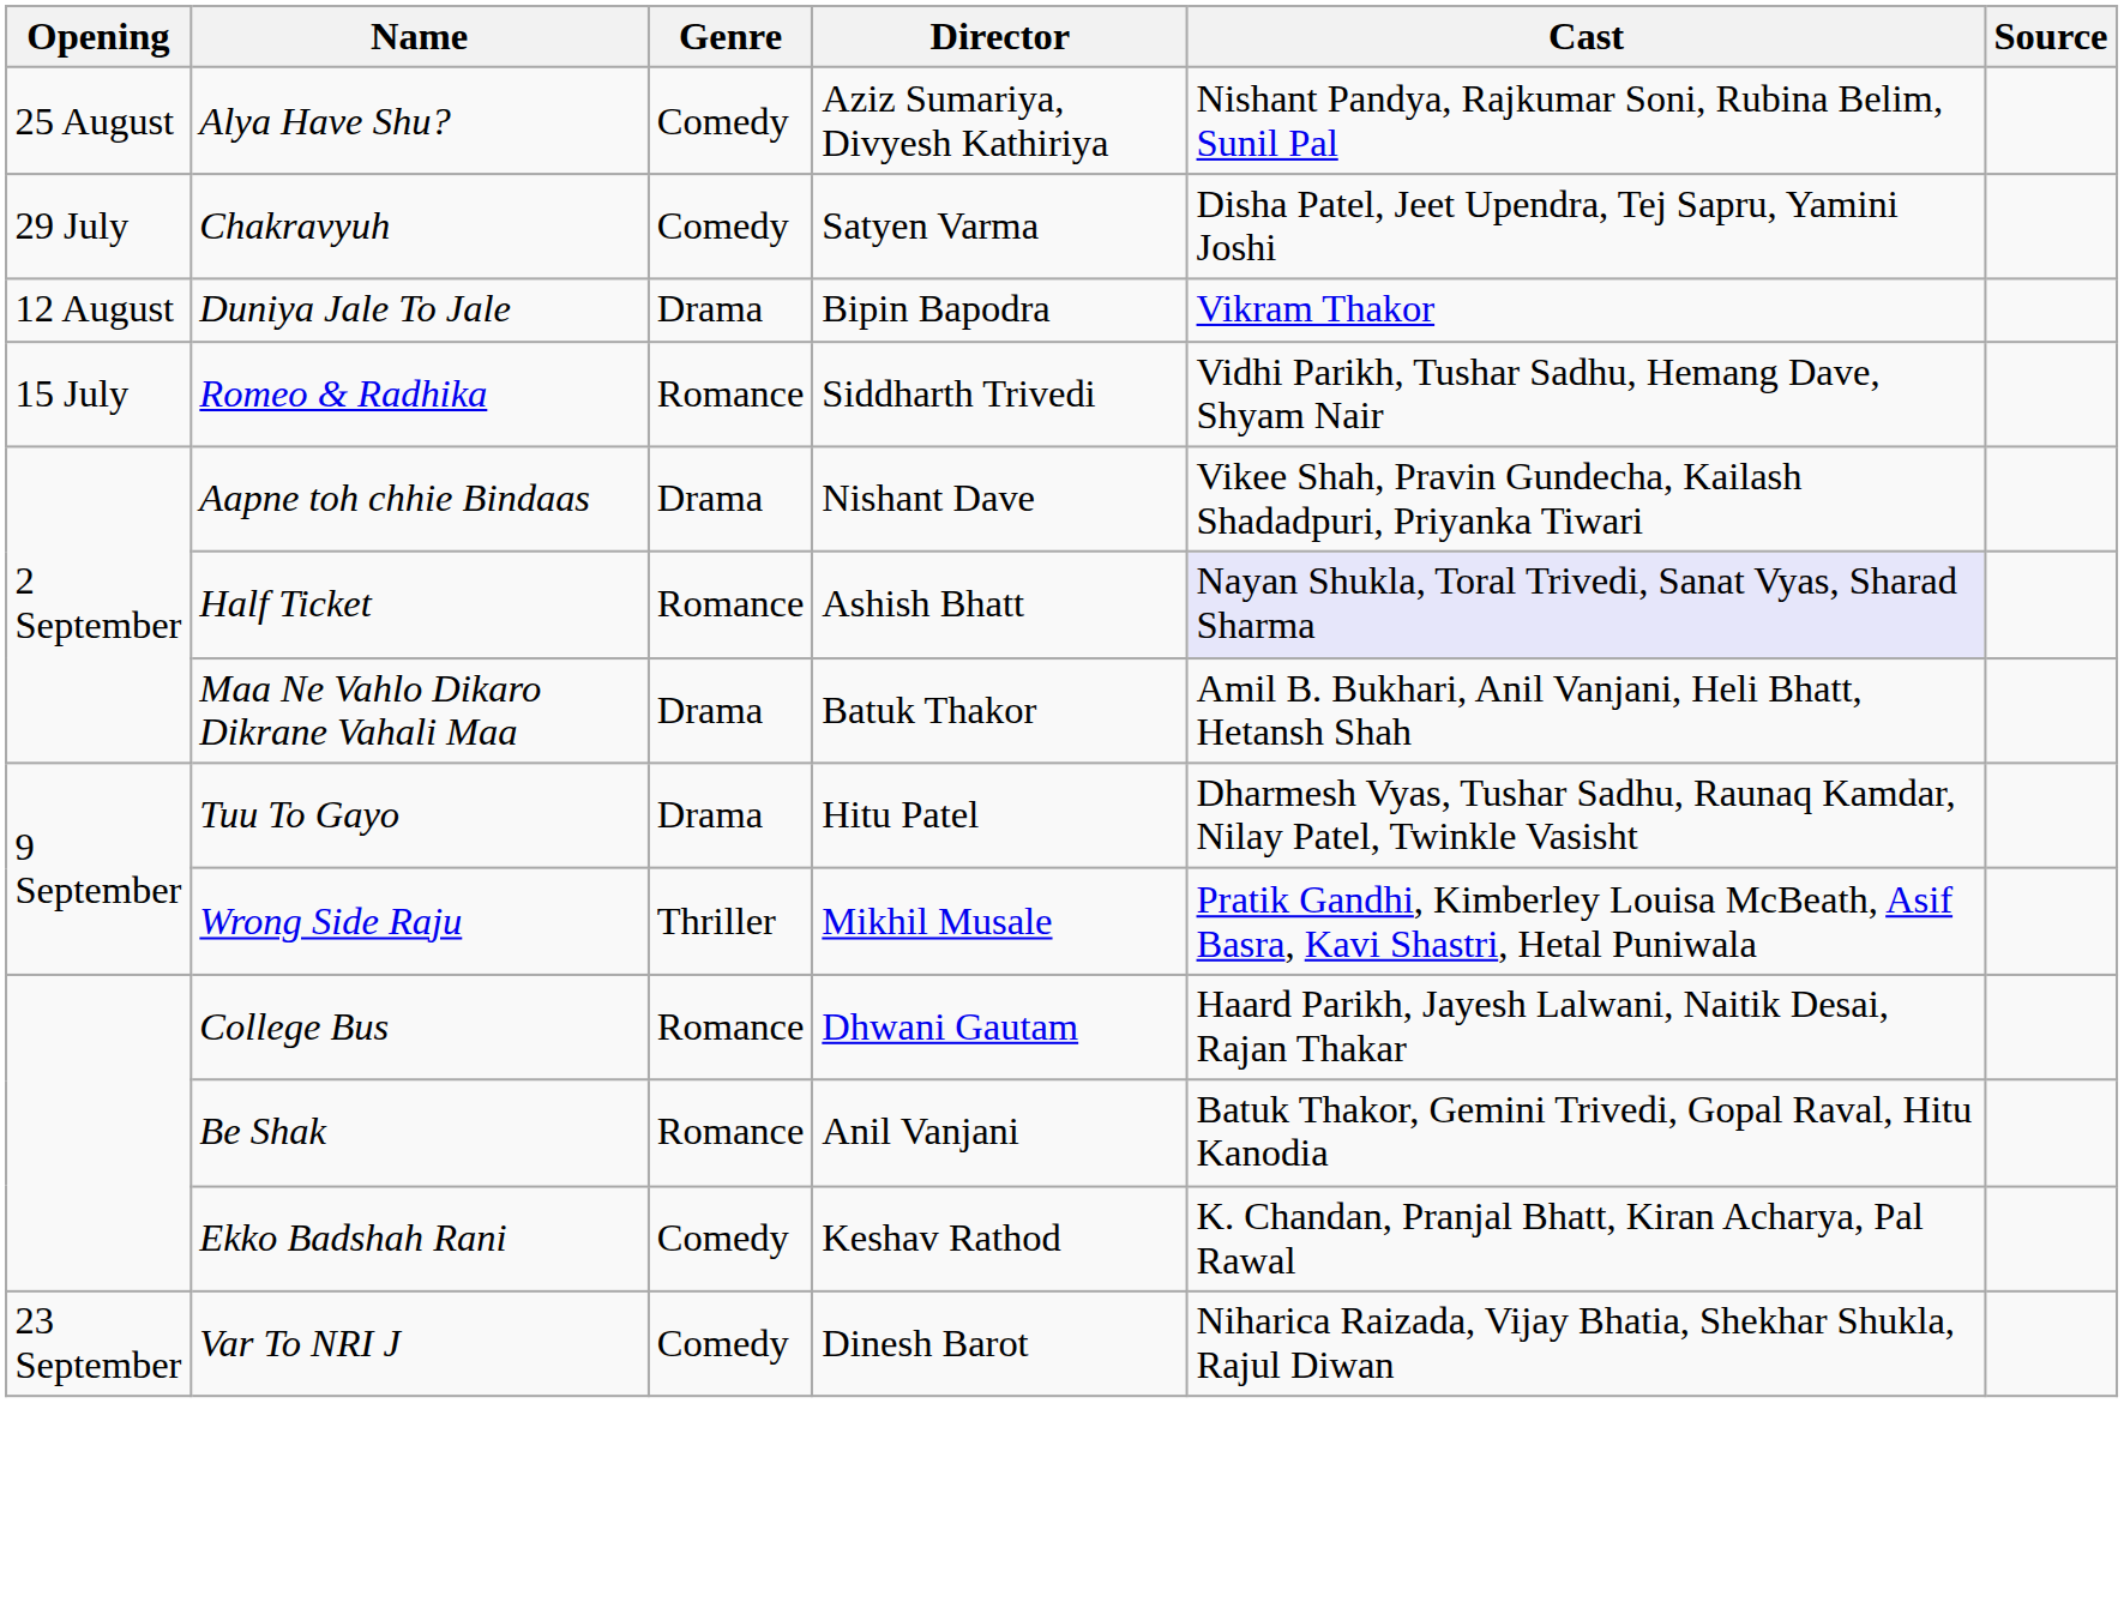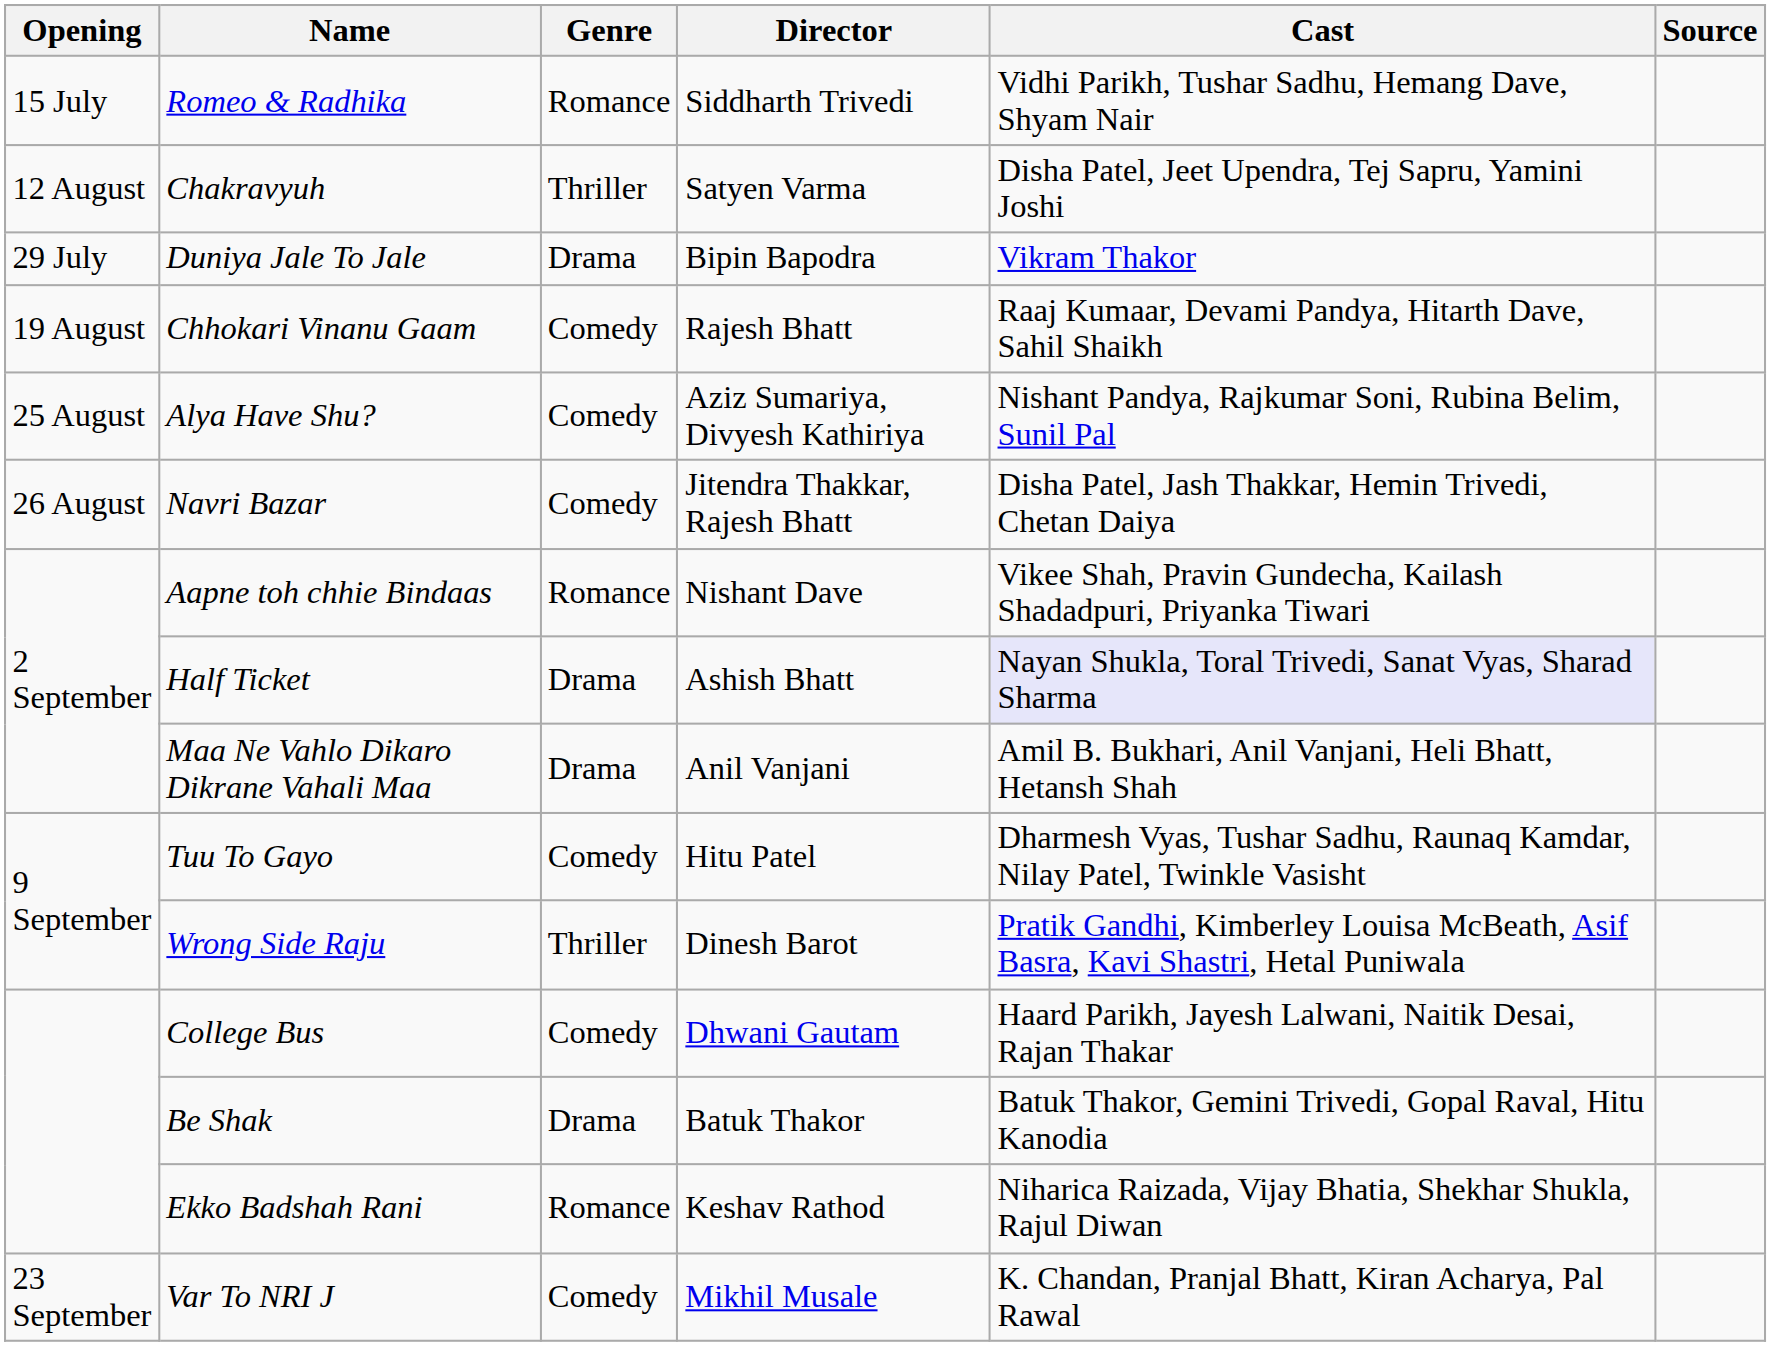rows swapped: Romeo & Radhika <-> Alya Have Shu?
Chakravyuh | Opening: 29 July -> 12 August
Chakravyuh | Genre: Comedy -> Thriller
Duniya Jale To Jale | Opening: 12 August -> 29 July
+ row: 19 August | Chhokari Vinanu Gaam | Comedy | Rajesh Bhatt | Raaj Kumaar, Devami Pandya, Hitarth Dave, Sahil Shaikh
+ row: 26 August | Navri Bazar | Comedy | Jitendra Thakkar, Rajesh Bhatt | Disha Patel, Jash Thakkar, Hemin Trivedi, Chetan Daiya
Aapne toh chhie Bindaas | Genre: Drama -> Romance
Half Ticket | Genre: Romance -> Drama
Maa Ne Vahlo Dikaro Dikrane Vahali Maa | Director: Batuk Thakor -> Anil Vanjani
Tuu To Gayo | Genre: Drama -> Comedy
Wrong Side Raju | Director: Mikhil Musale -> Dinesh Barot
College Bus | Genre: Romance -> Comedy
Be Shak | Genre: Romance -> Drama
Be Shak | Director: Anil Vanjani -> Batuk Thakor
Ekko Badshah Rani | Genre: Comedy -> Romance
Ekko Badshah Rani | Cast: K. Chandan, Pranjal Bhatt, Kiran Acharya, Pal Rawal -> Niharica Raizada, Vijay Bhatia, Shekhar Shukla, Rajul Diwan
Var To NRI J | Director: Dinesh Barot -> Mikhil Musale
Var To NRI J | Cast: Niharica Raizada, Vijay Bhatia, Shekhar Shukla, Rajul Diwan -> K. Chandan, Pranjal Bhatt, Kiran Acharya, Pal Rawal
